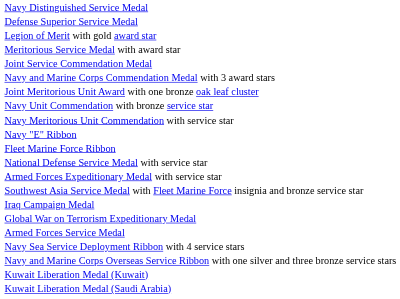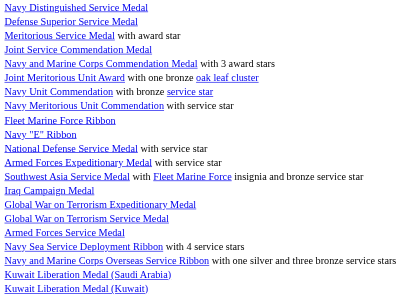- row: Legion of Merit with gold award star
rows swapped: Navy "E" Ribbon <-> Fleet Marine Force Ribbon
+ row: Global War on Terrorism Service Medal
rows swapped: Kuwait Liberation Medal (Saudi Arabia) <-> Kuwait Liberation Medal (Kuwait)
